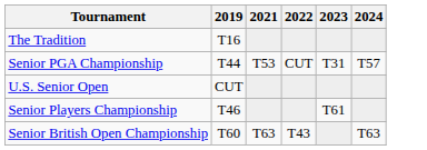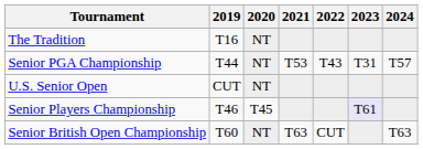+ column: 2020 | NT | NT | NT | T45 | NT
Senior PGA Championship | 2022: CUT -> T43
Senior Players Championship | 2023: no background -> lavender background
Senior British Open Championship | 2022: T43 -> CUT
